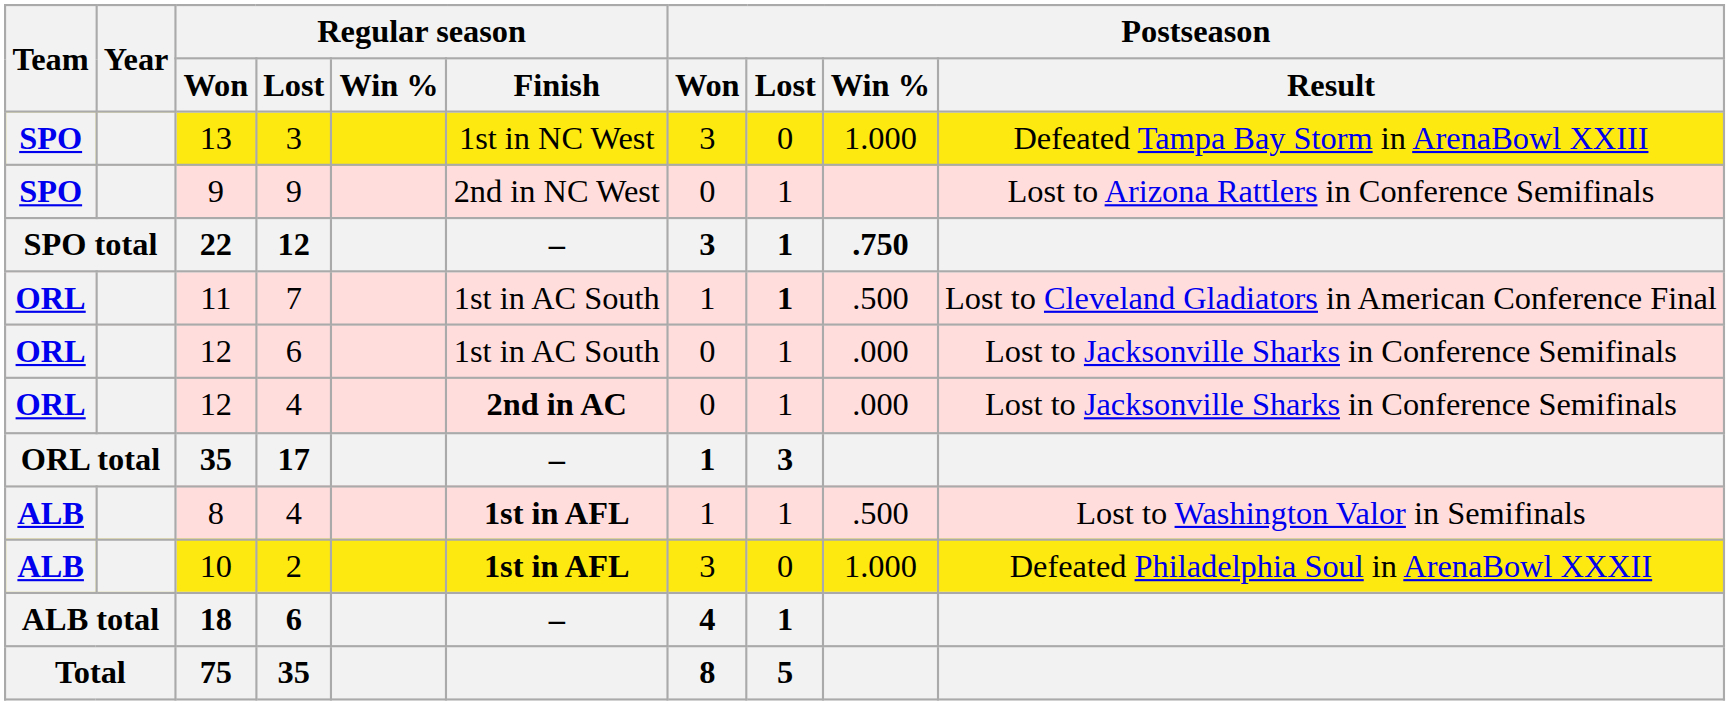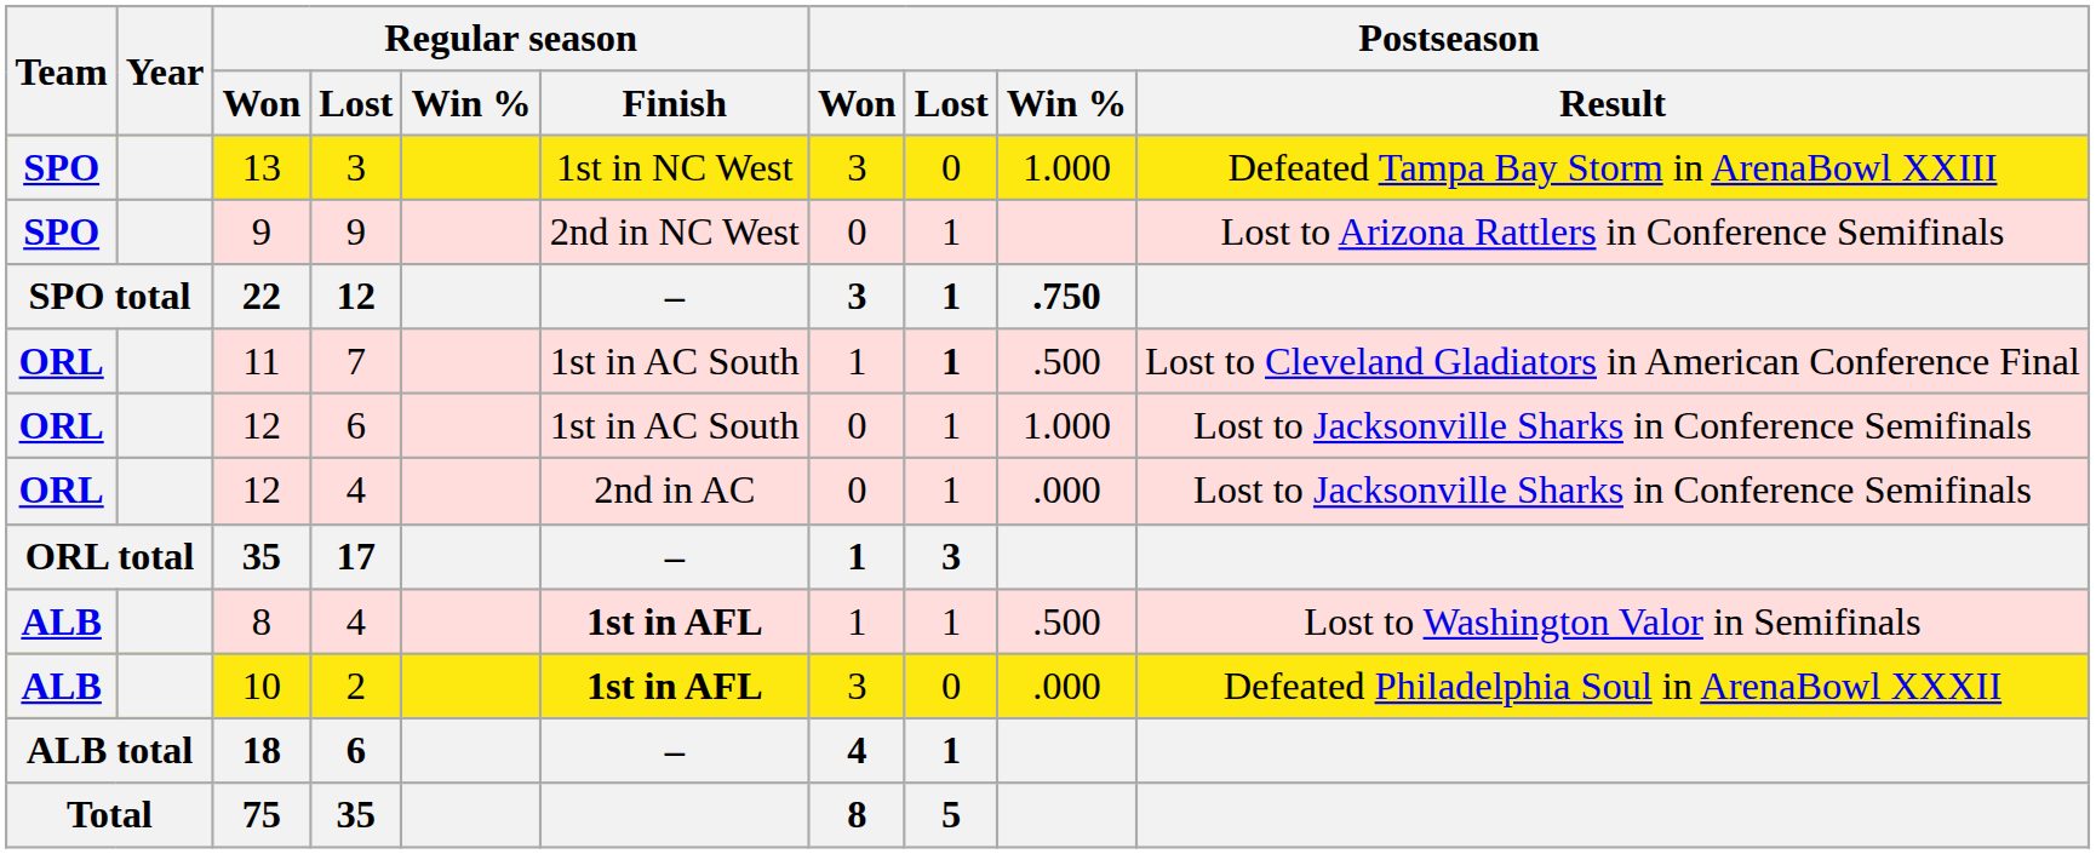12 / 6 | Postseason / Win %: .000 -> 1.000
12 / 4 | Regular season / Finish: bold -> normal
10 | Postseason / Win %: 1.000 -> .000
